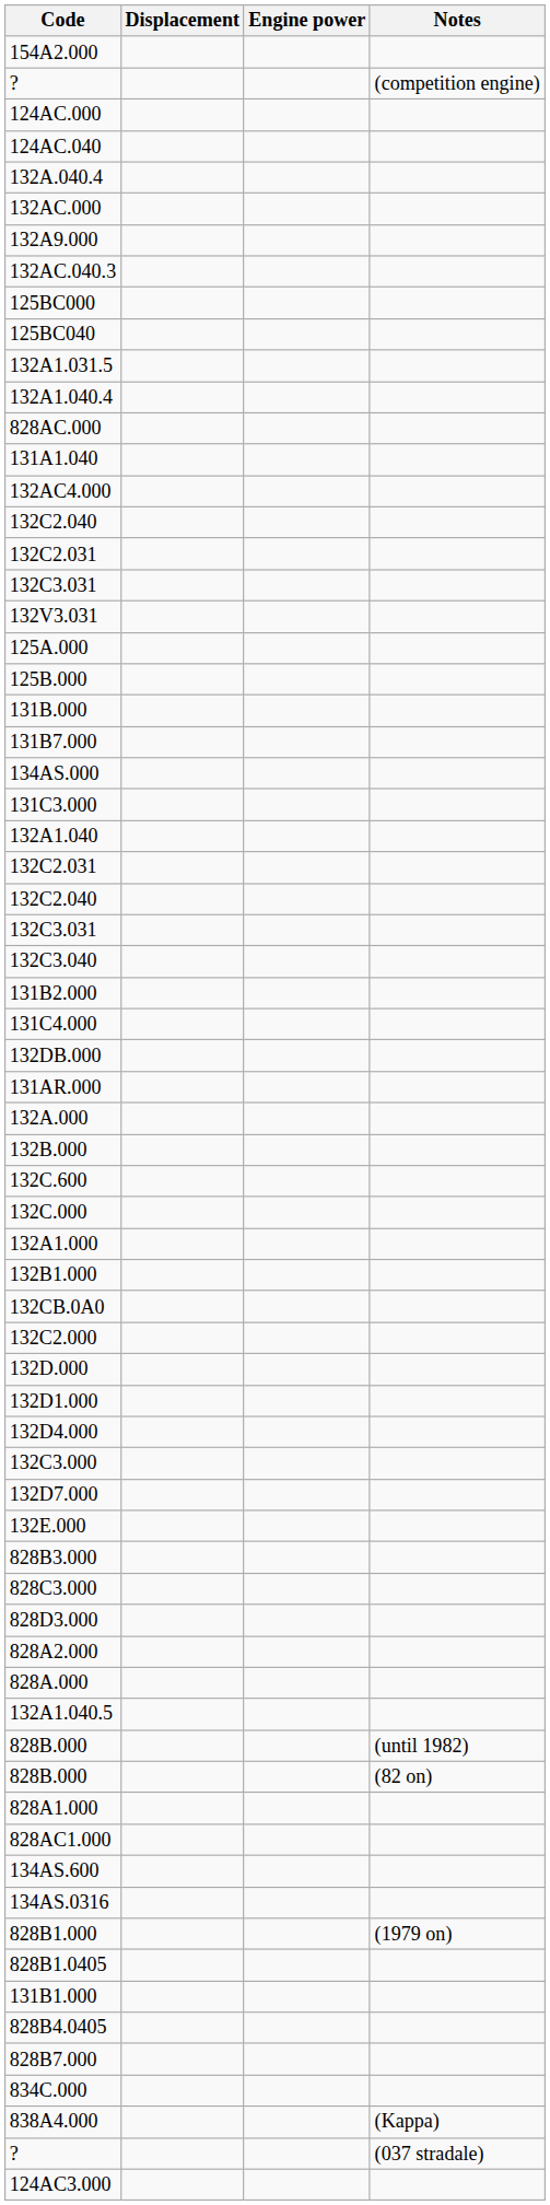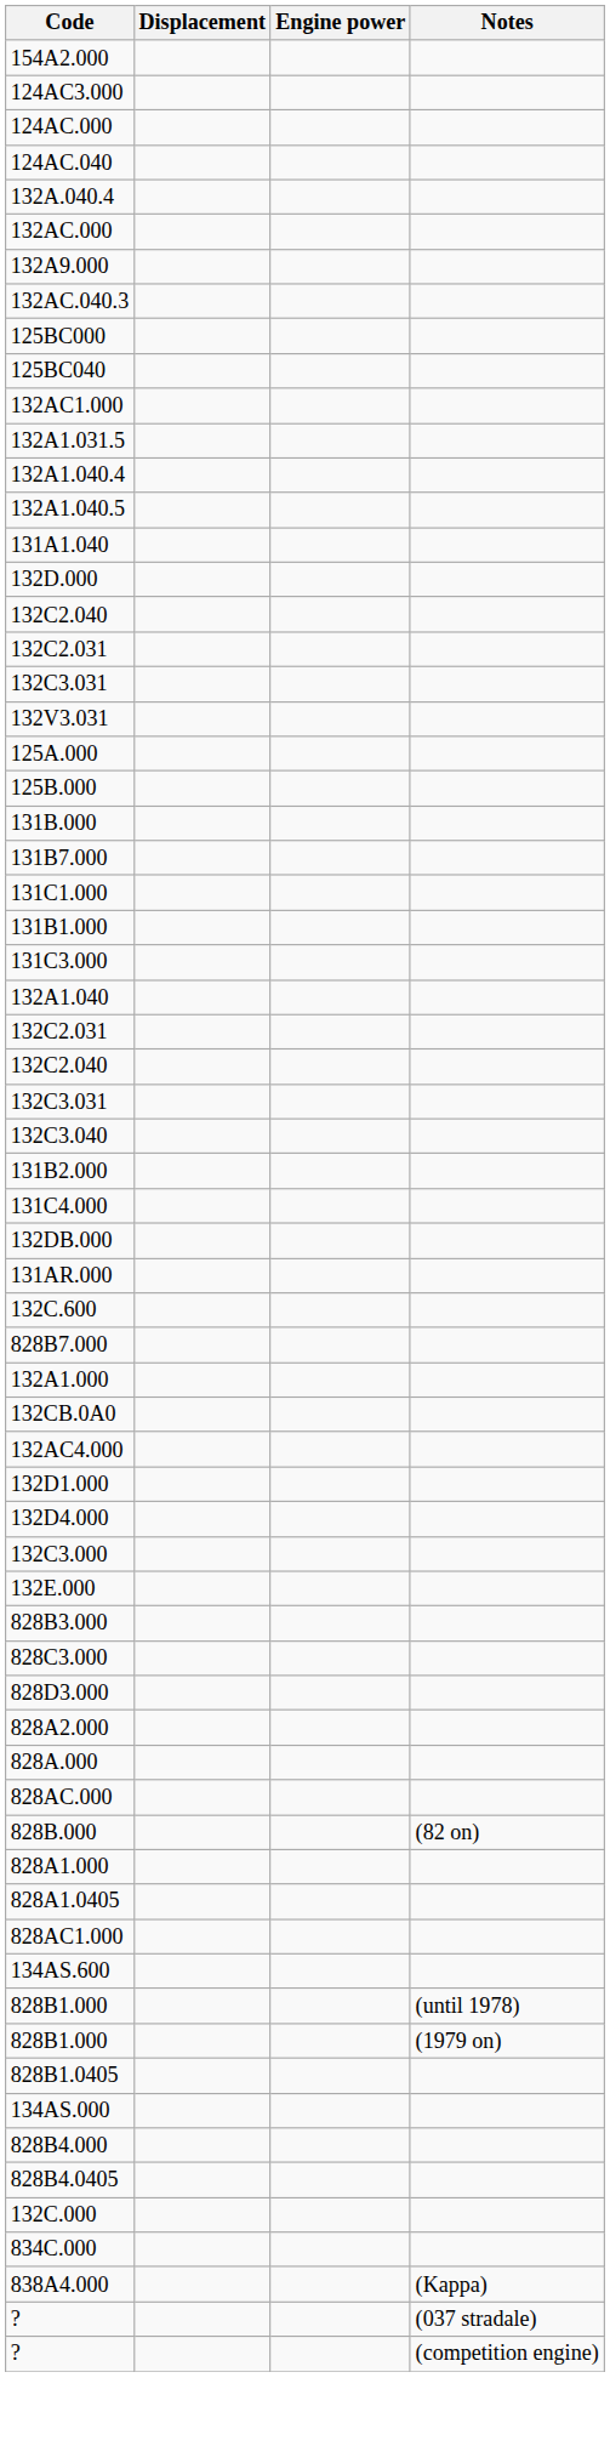rows swapped: 124AC3.000 <-> ? / (competition engine)
+ row: 132AC1.000
rows swapped: 132A1.040.5 <-> 828AC.000
rows swapped: 132AC4.000 <-> 132D.000
+ row: 131C1.000
rows swapped: 131B1.000 <-> 134AS.000
- row: 132A.000
- row: 132B.000
rows swapped: 132C.000 <-> 828B7.000
- row: 132B1.000
- row: 132C2.000
- row: 132D7.000
- row: 828B.000 | (until 1982)
+ row: 828A1.0405
- row: 134AS.0316
+ row: 828B1.000 | (until 1978)
+ row: 828B4.000
